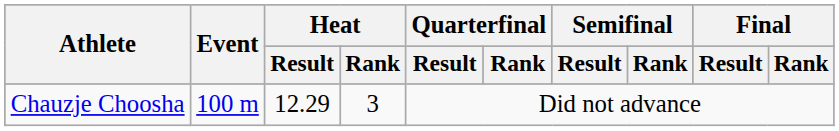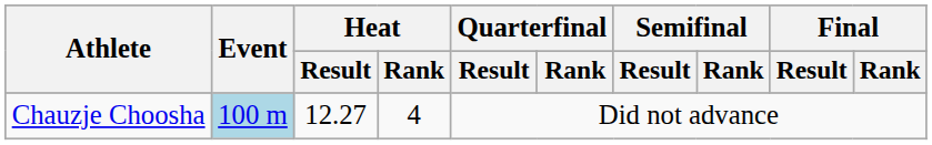Chauzje Choosha | Event: no background -> lightblue background
Chauzje Choosha | Heat / Result: 12.29 -> 12.27
Chauzje Choosha | Heat / Rank: 3 -> 4
